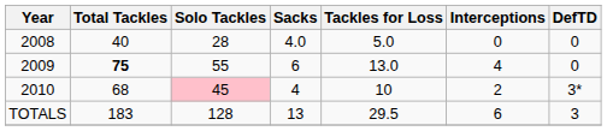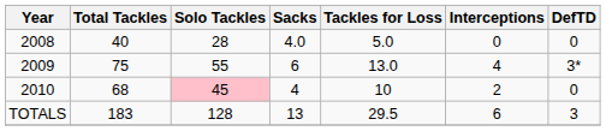2009 | Total Tackles: bold -> normal
2009 | DefTD: 0 -> 3*
2010 | DefTD: 3* -> 0
